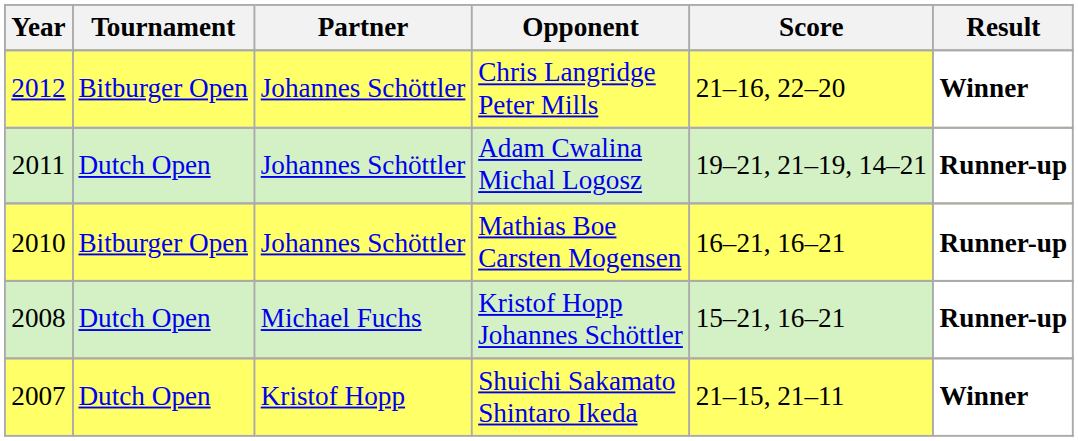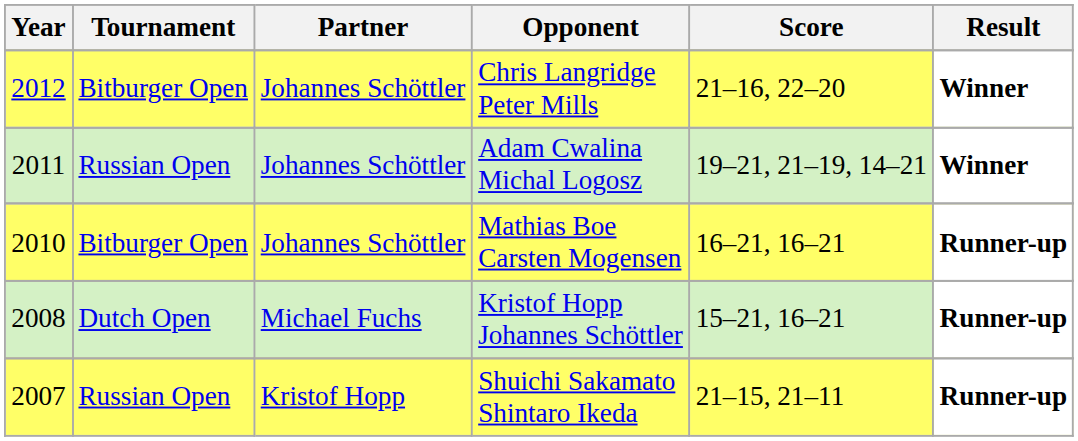Adam Cwalina Michal Logosz | Tournament: Dutch Open -> Russian Open
Adam Cwalina Michal Logosz | Result: Runner-up -> Winner
Shuichi Sakamato Shintaro Ikeda | Tournament: Dutch Open -> Russian Open
Shuichi Sakamato Shintaro Ikeda | Result: Winner -> Runner-up
